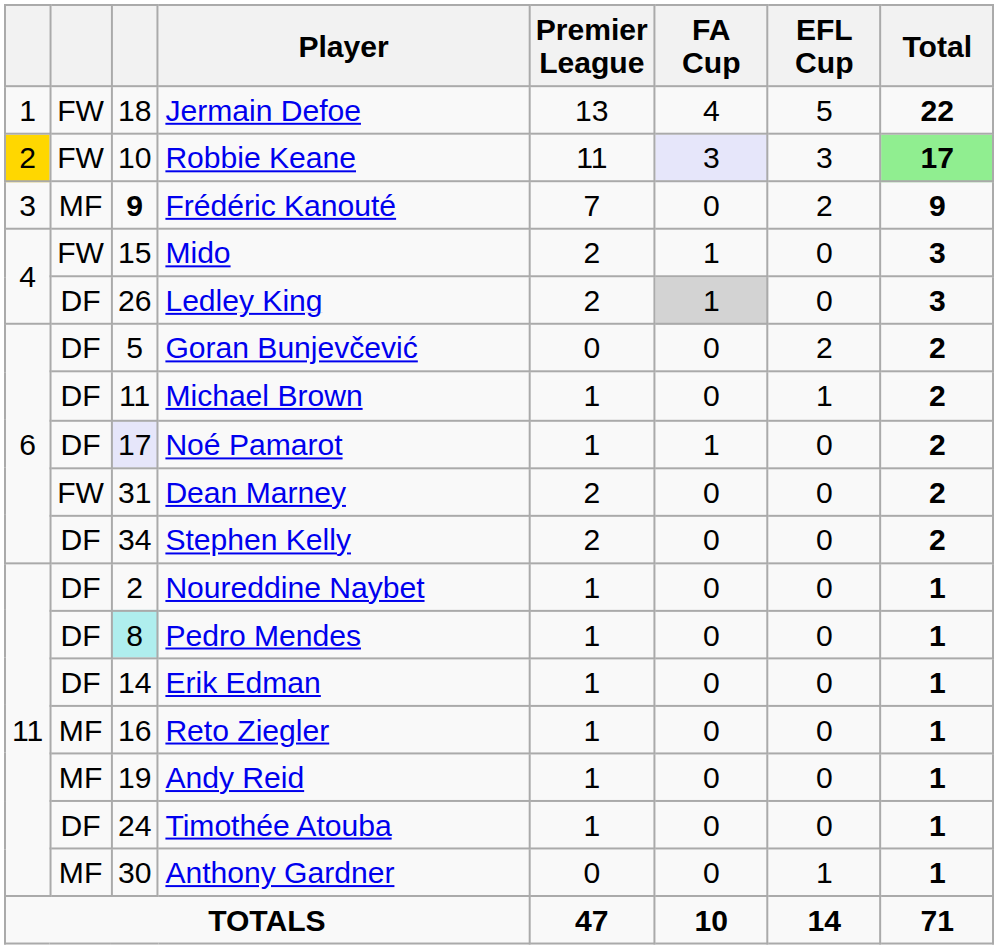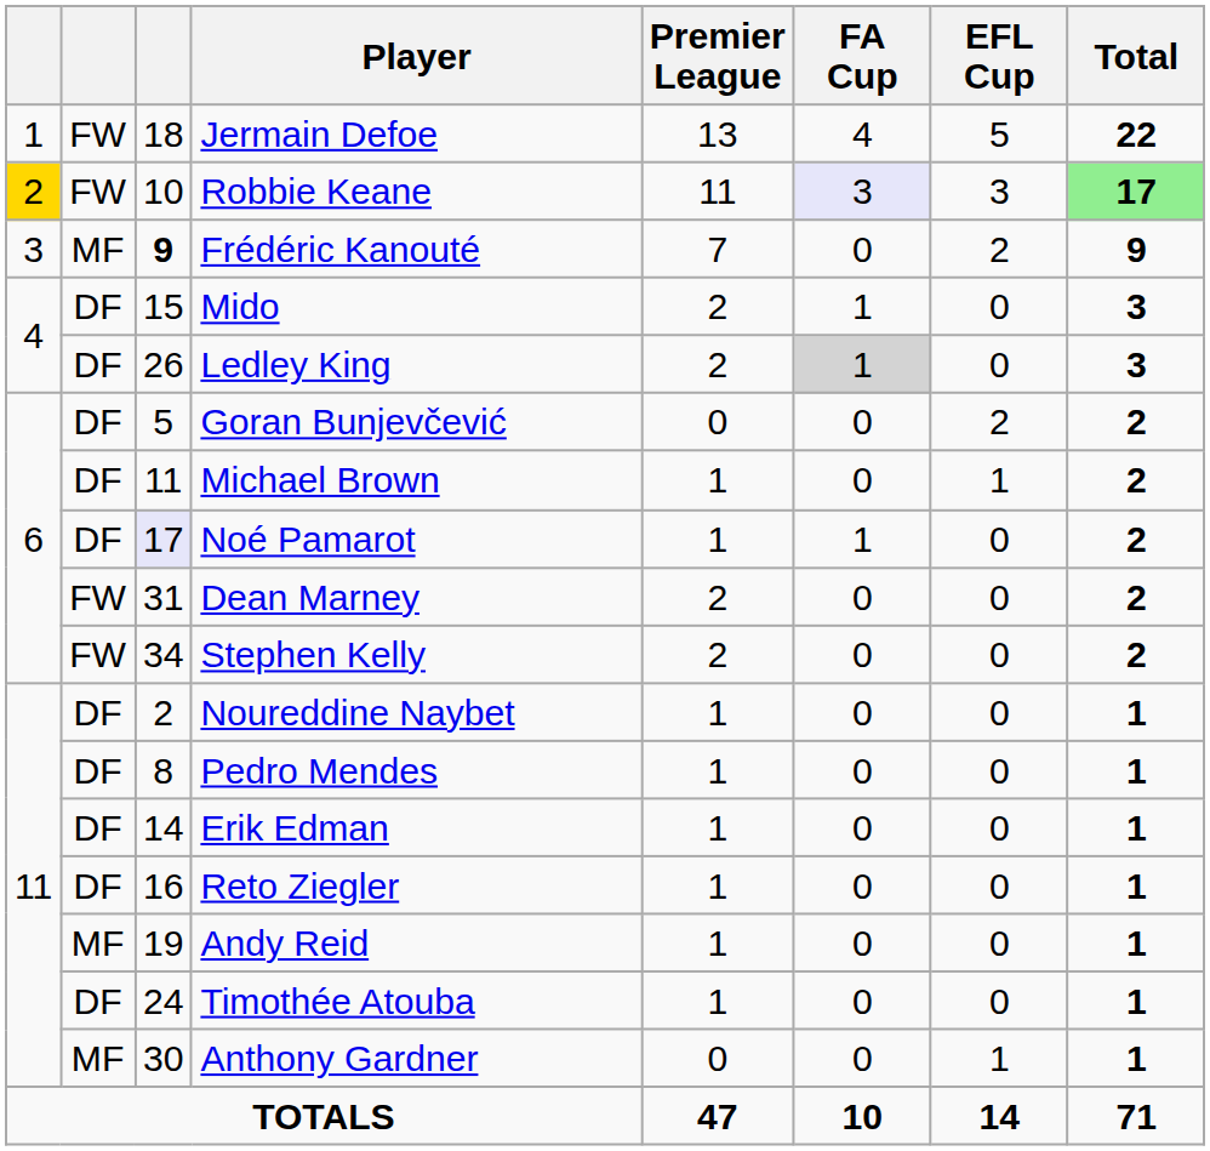Mido | column 2: FW -> DF
Stephen Kelly | column 2: DF -> FW
Pedro Mendes | column 3: paleturquoise background -> no background
Reto Ziegler | column 2: MF -> DF
